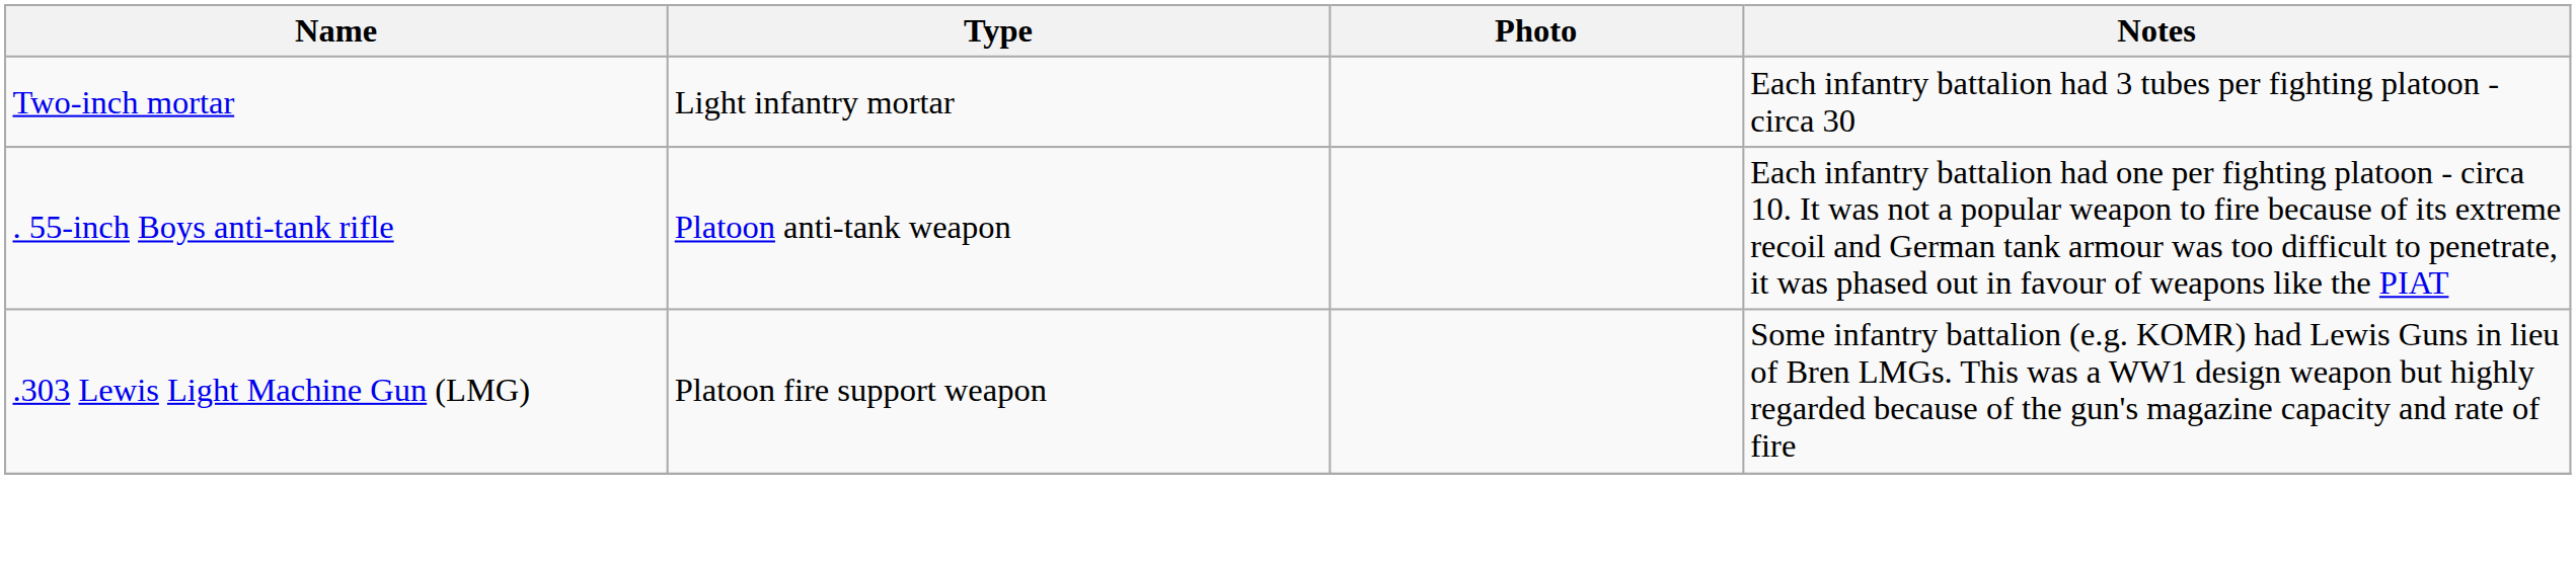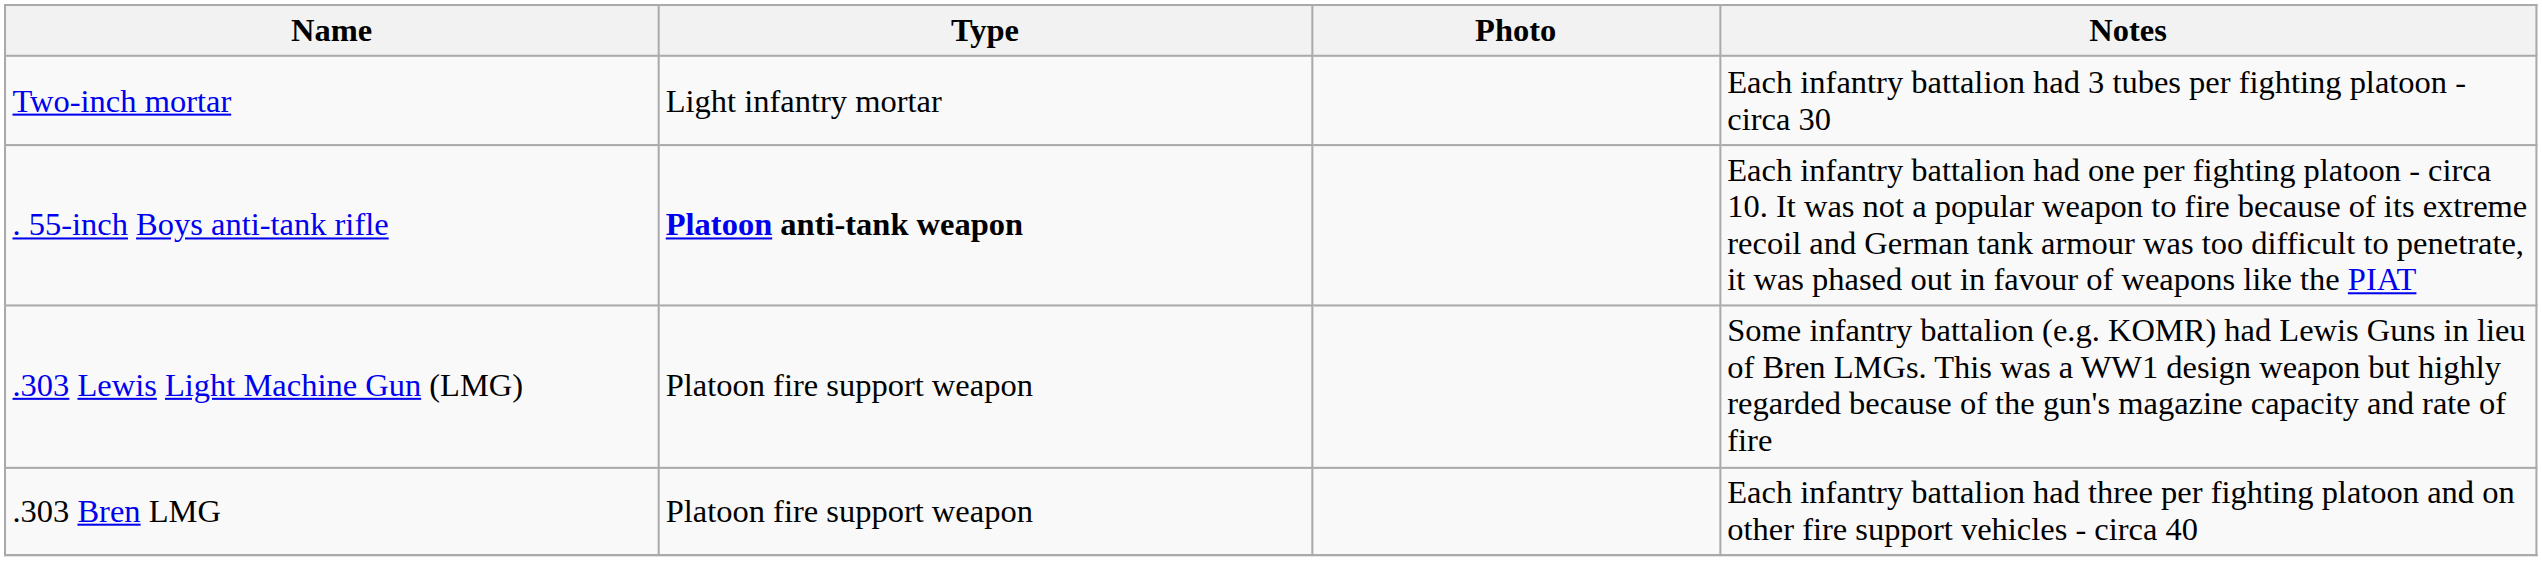. 55-inch Boys anti-tank rifle | Type: normal -> bold
+ row: .303 Bren LMG | Platoon fire support weapon | Each infantry battalion had three per fighting platoon and on other fire support vehicles - circa 40
